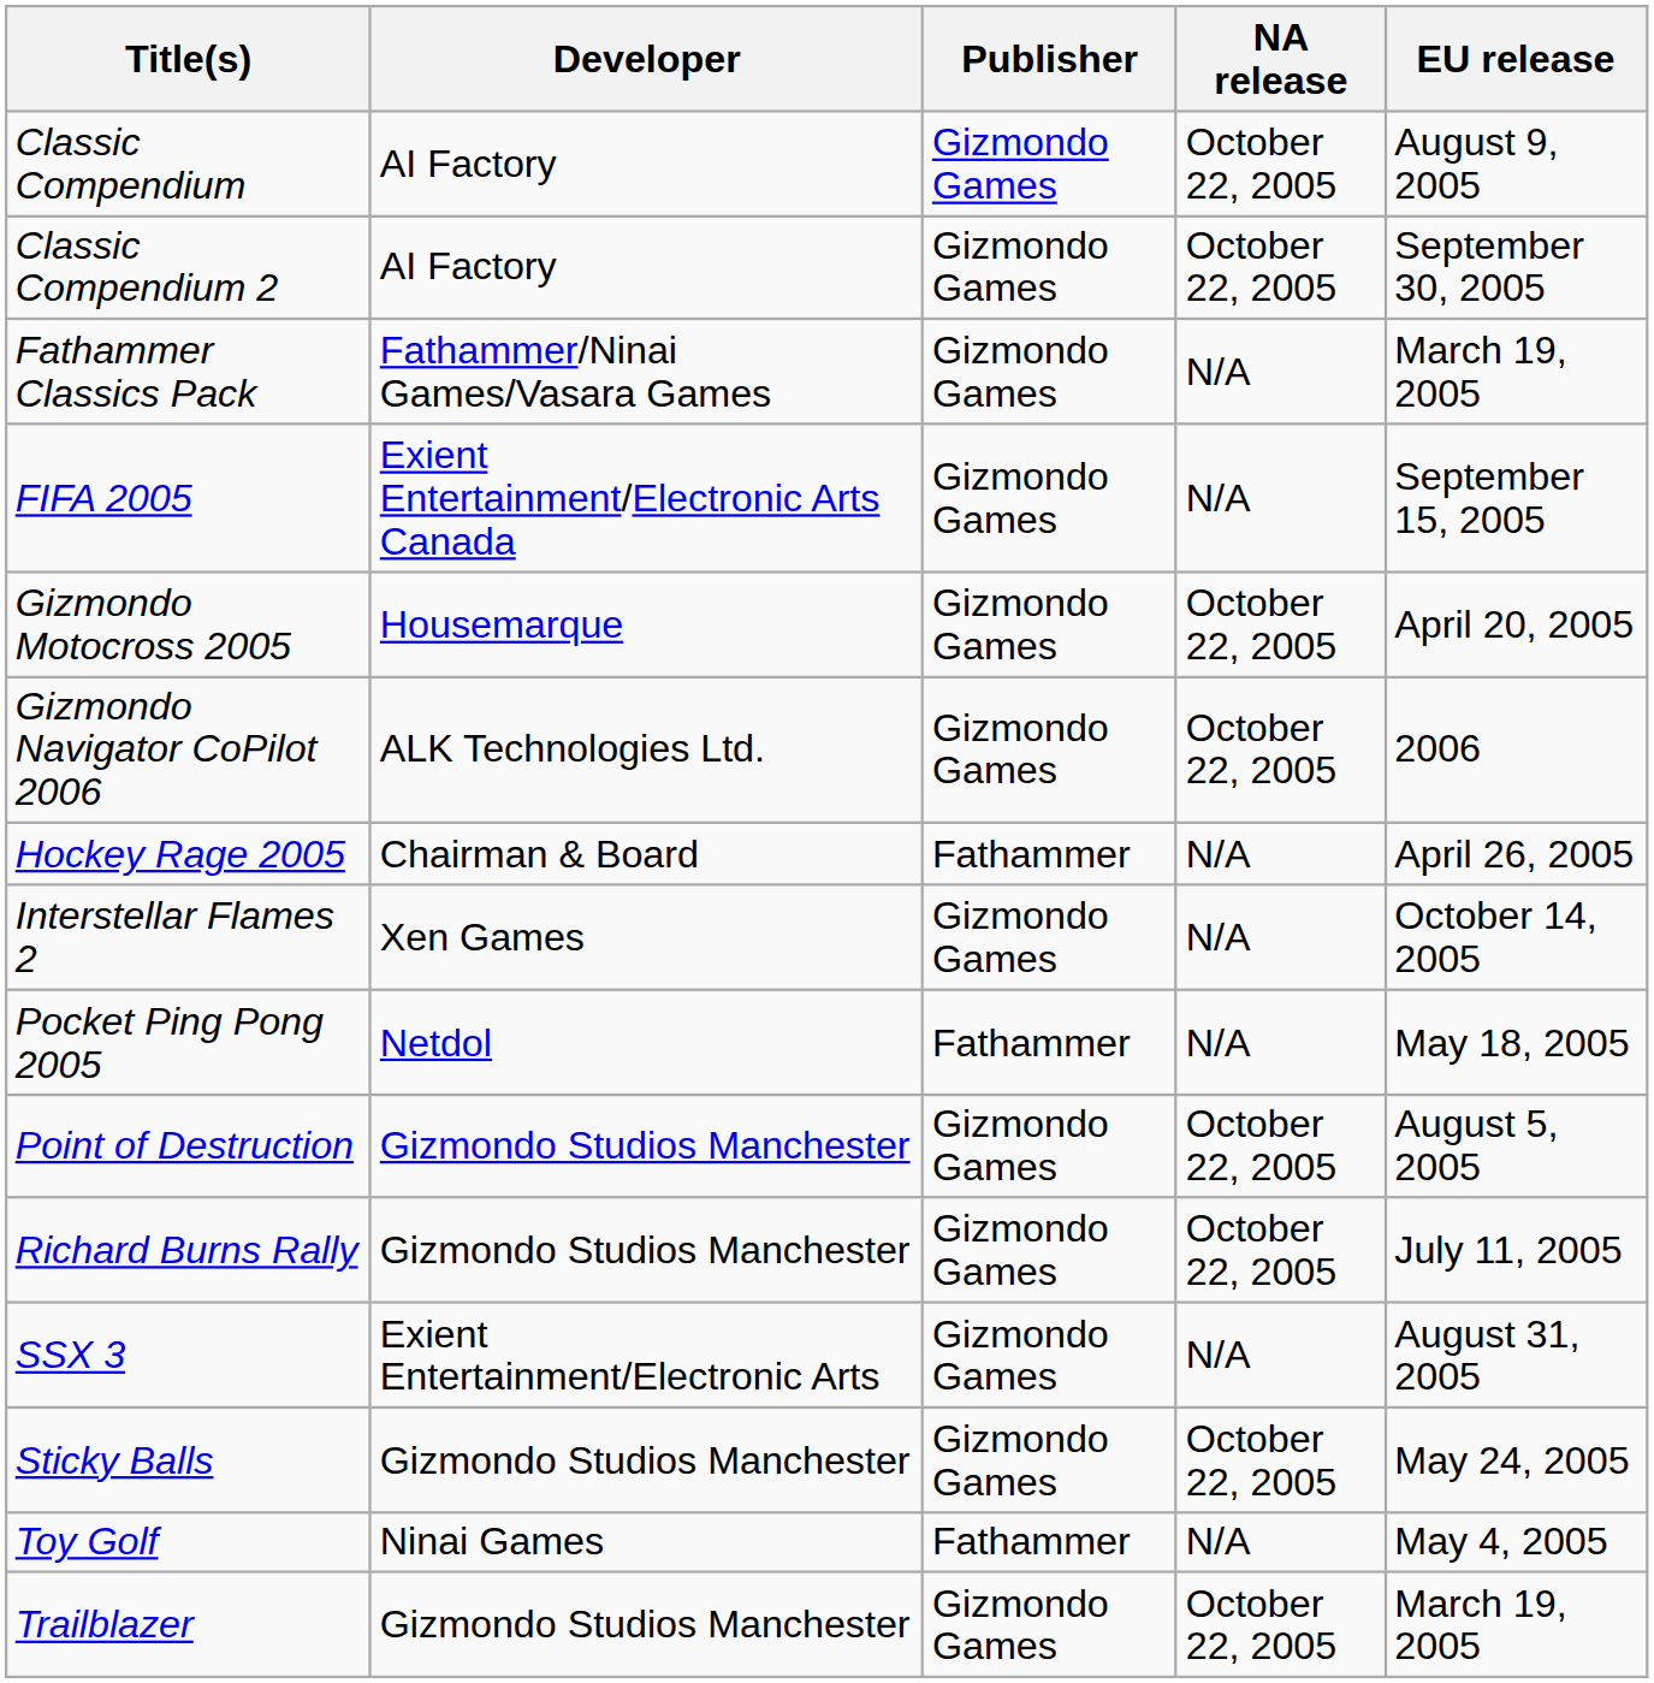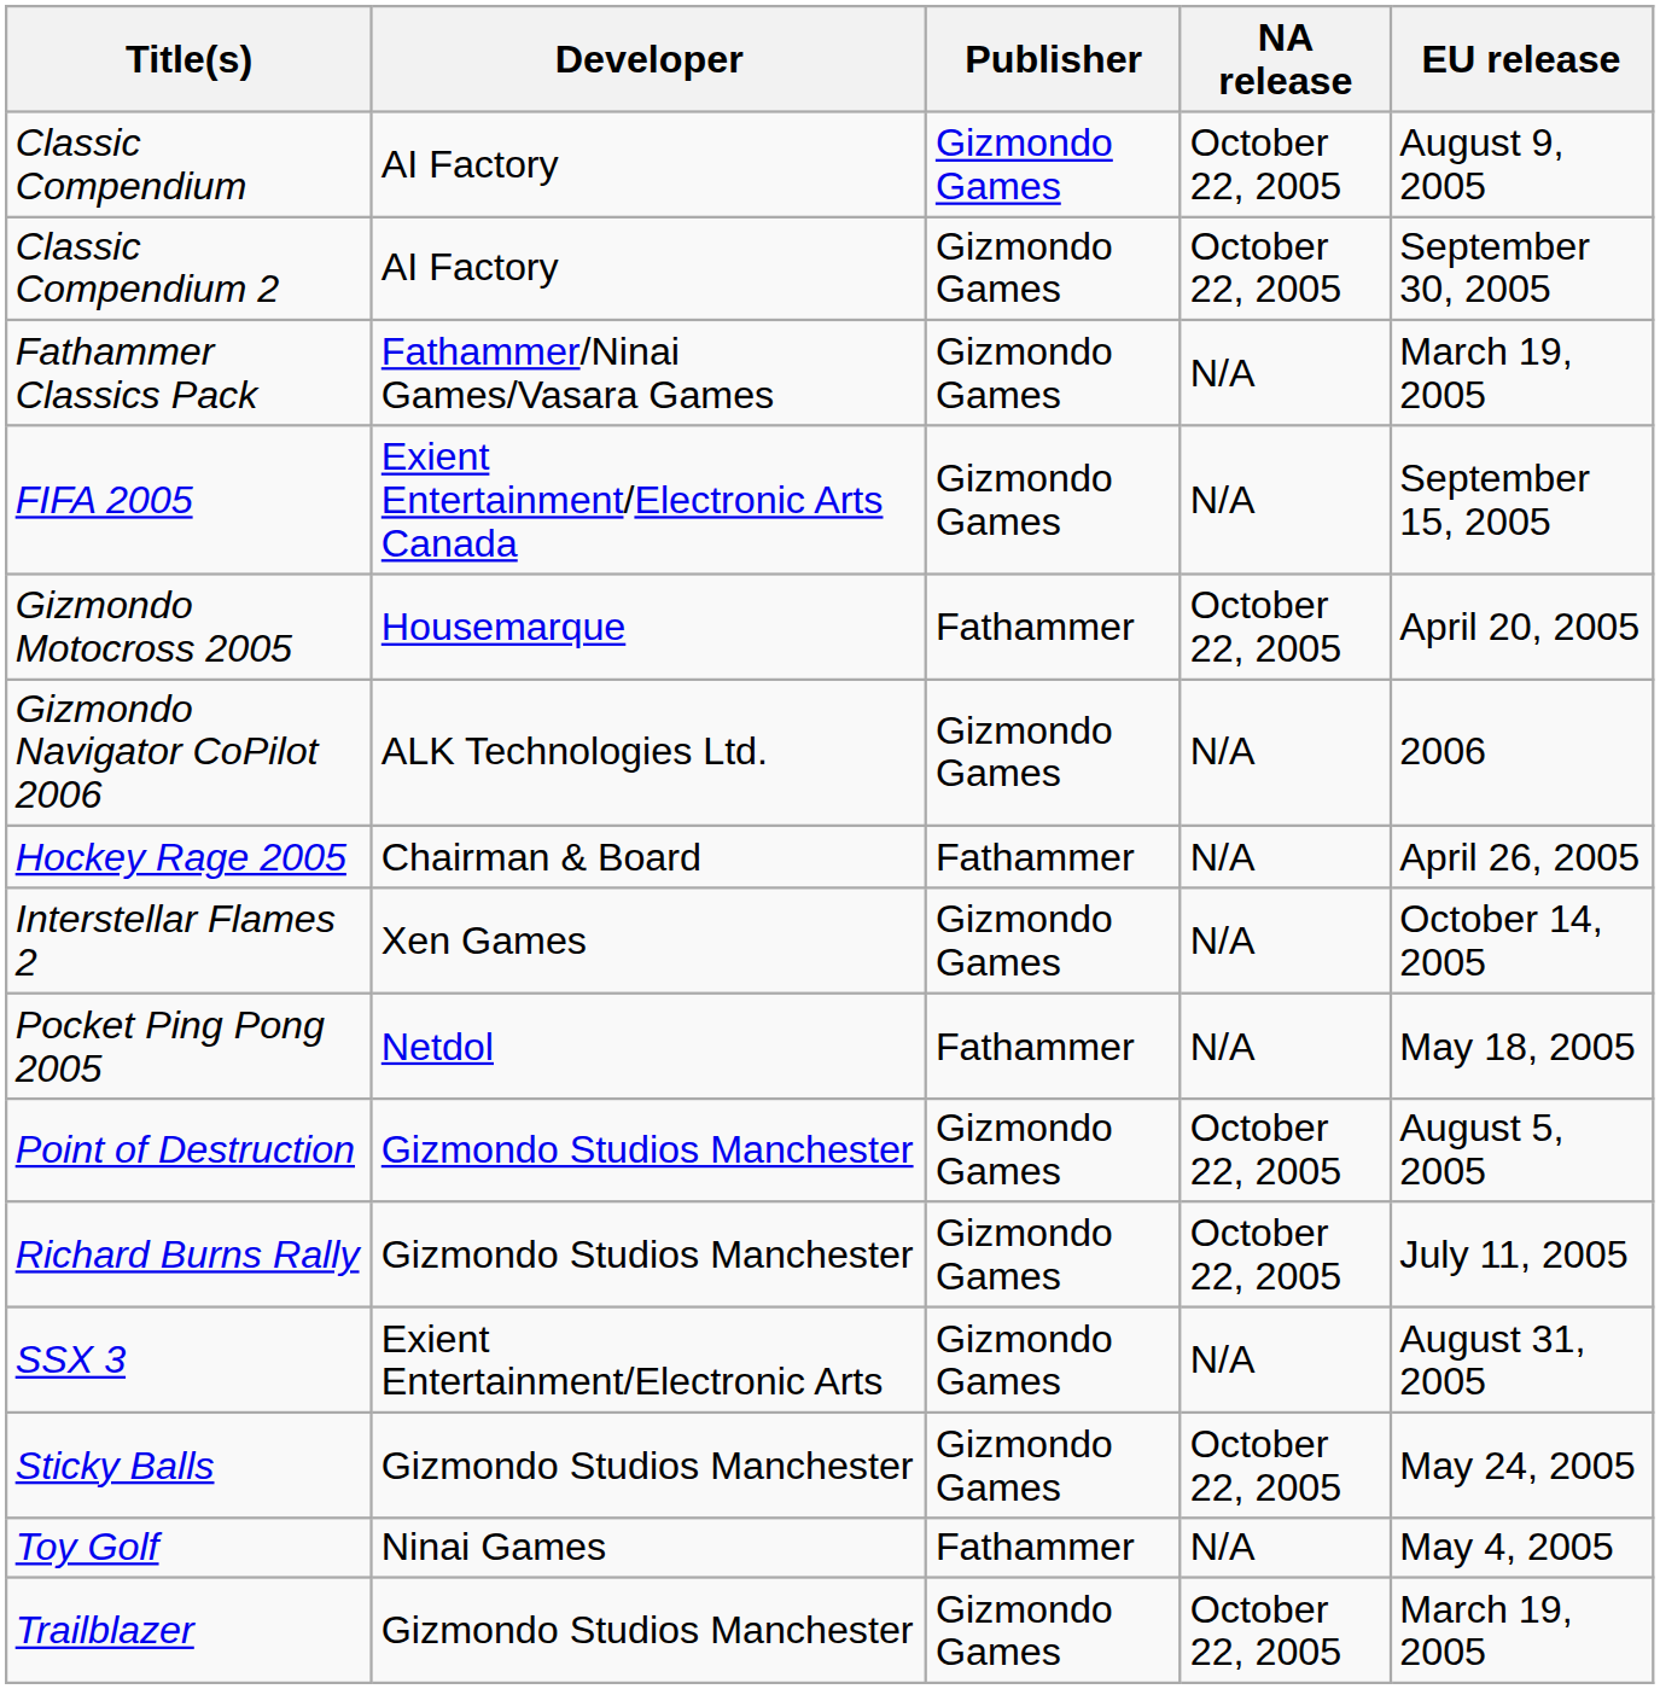Gizmondo Motocross 2005 | Publisher: Gizmondo Games -> Fathammer
Gizmondo Navigator CoPilot 2006 | NA release: October 22, 2005 -> N/A
